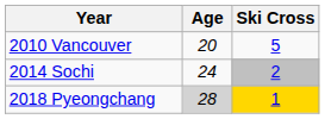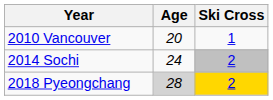2010 Vancouver | Ski Cross: 5 -> 1
2018 Pyeongchang | Ski Cross: 1 -> 2
